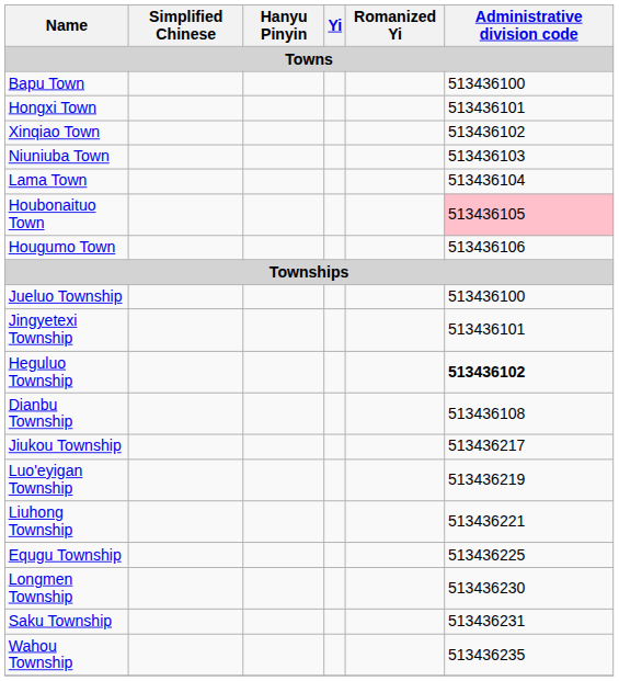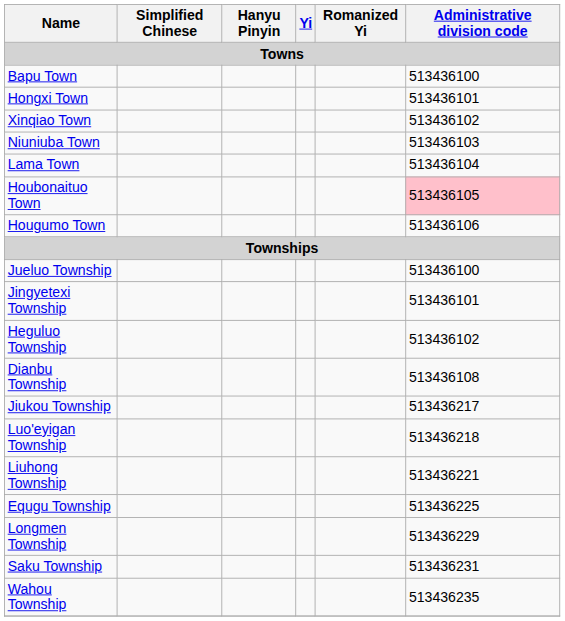Heguluo Township | Administrative division code: bold -> normal
Luo'eyigan Township | Administrative division code: 513436219 -> 513436218
Longmen Township | Administrative division code: 513436230 -> 513436229
